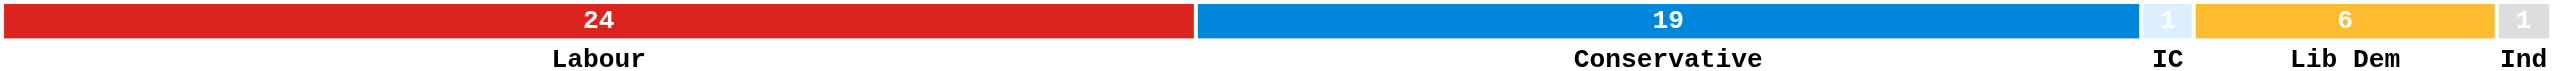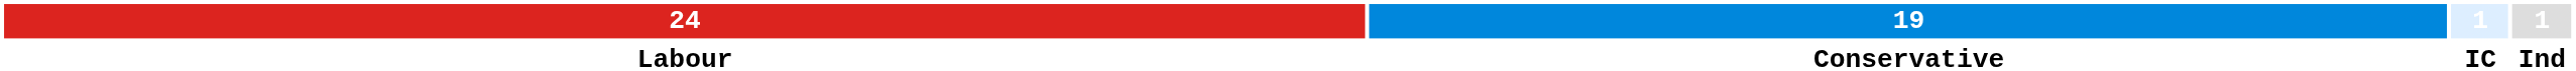- column: 6 | Lib Dem
